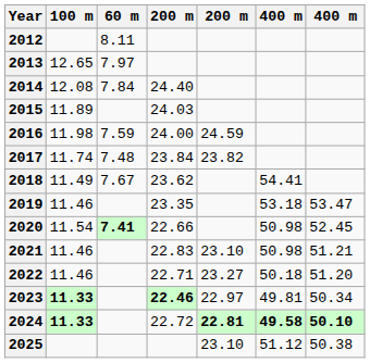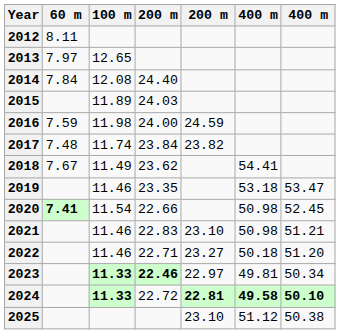columns swapped: 60 m <-> 100 m
